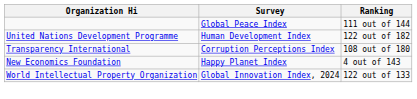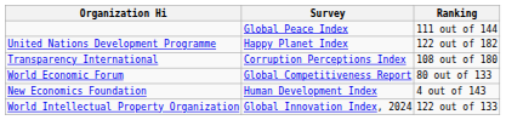United Nations Development Programme | Survey: Human Development Index -> Happy Planet Index
+ row: World Economic Forum | Global Competitiveness Report | 80 out of 133
New Economics Foundation | Survey: Happy Planet Index -> Human Development Index
